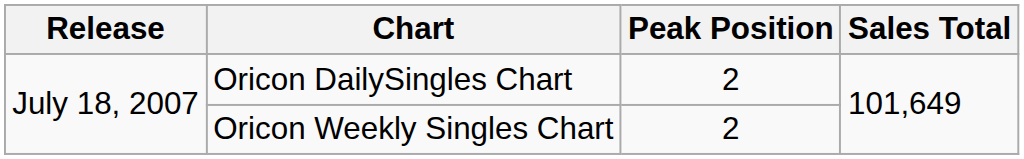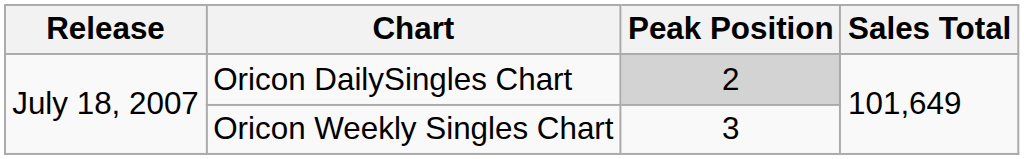Oricon DailySingles Chart | Peak Position: no background -> lightgrey background
Oricon Weekly Singles Chart | Peak Position: 2 -> 3
